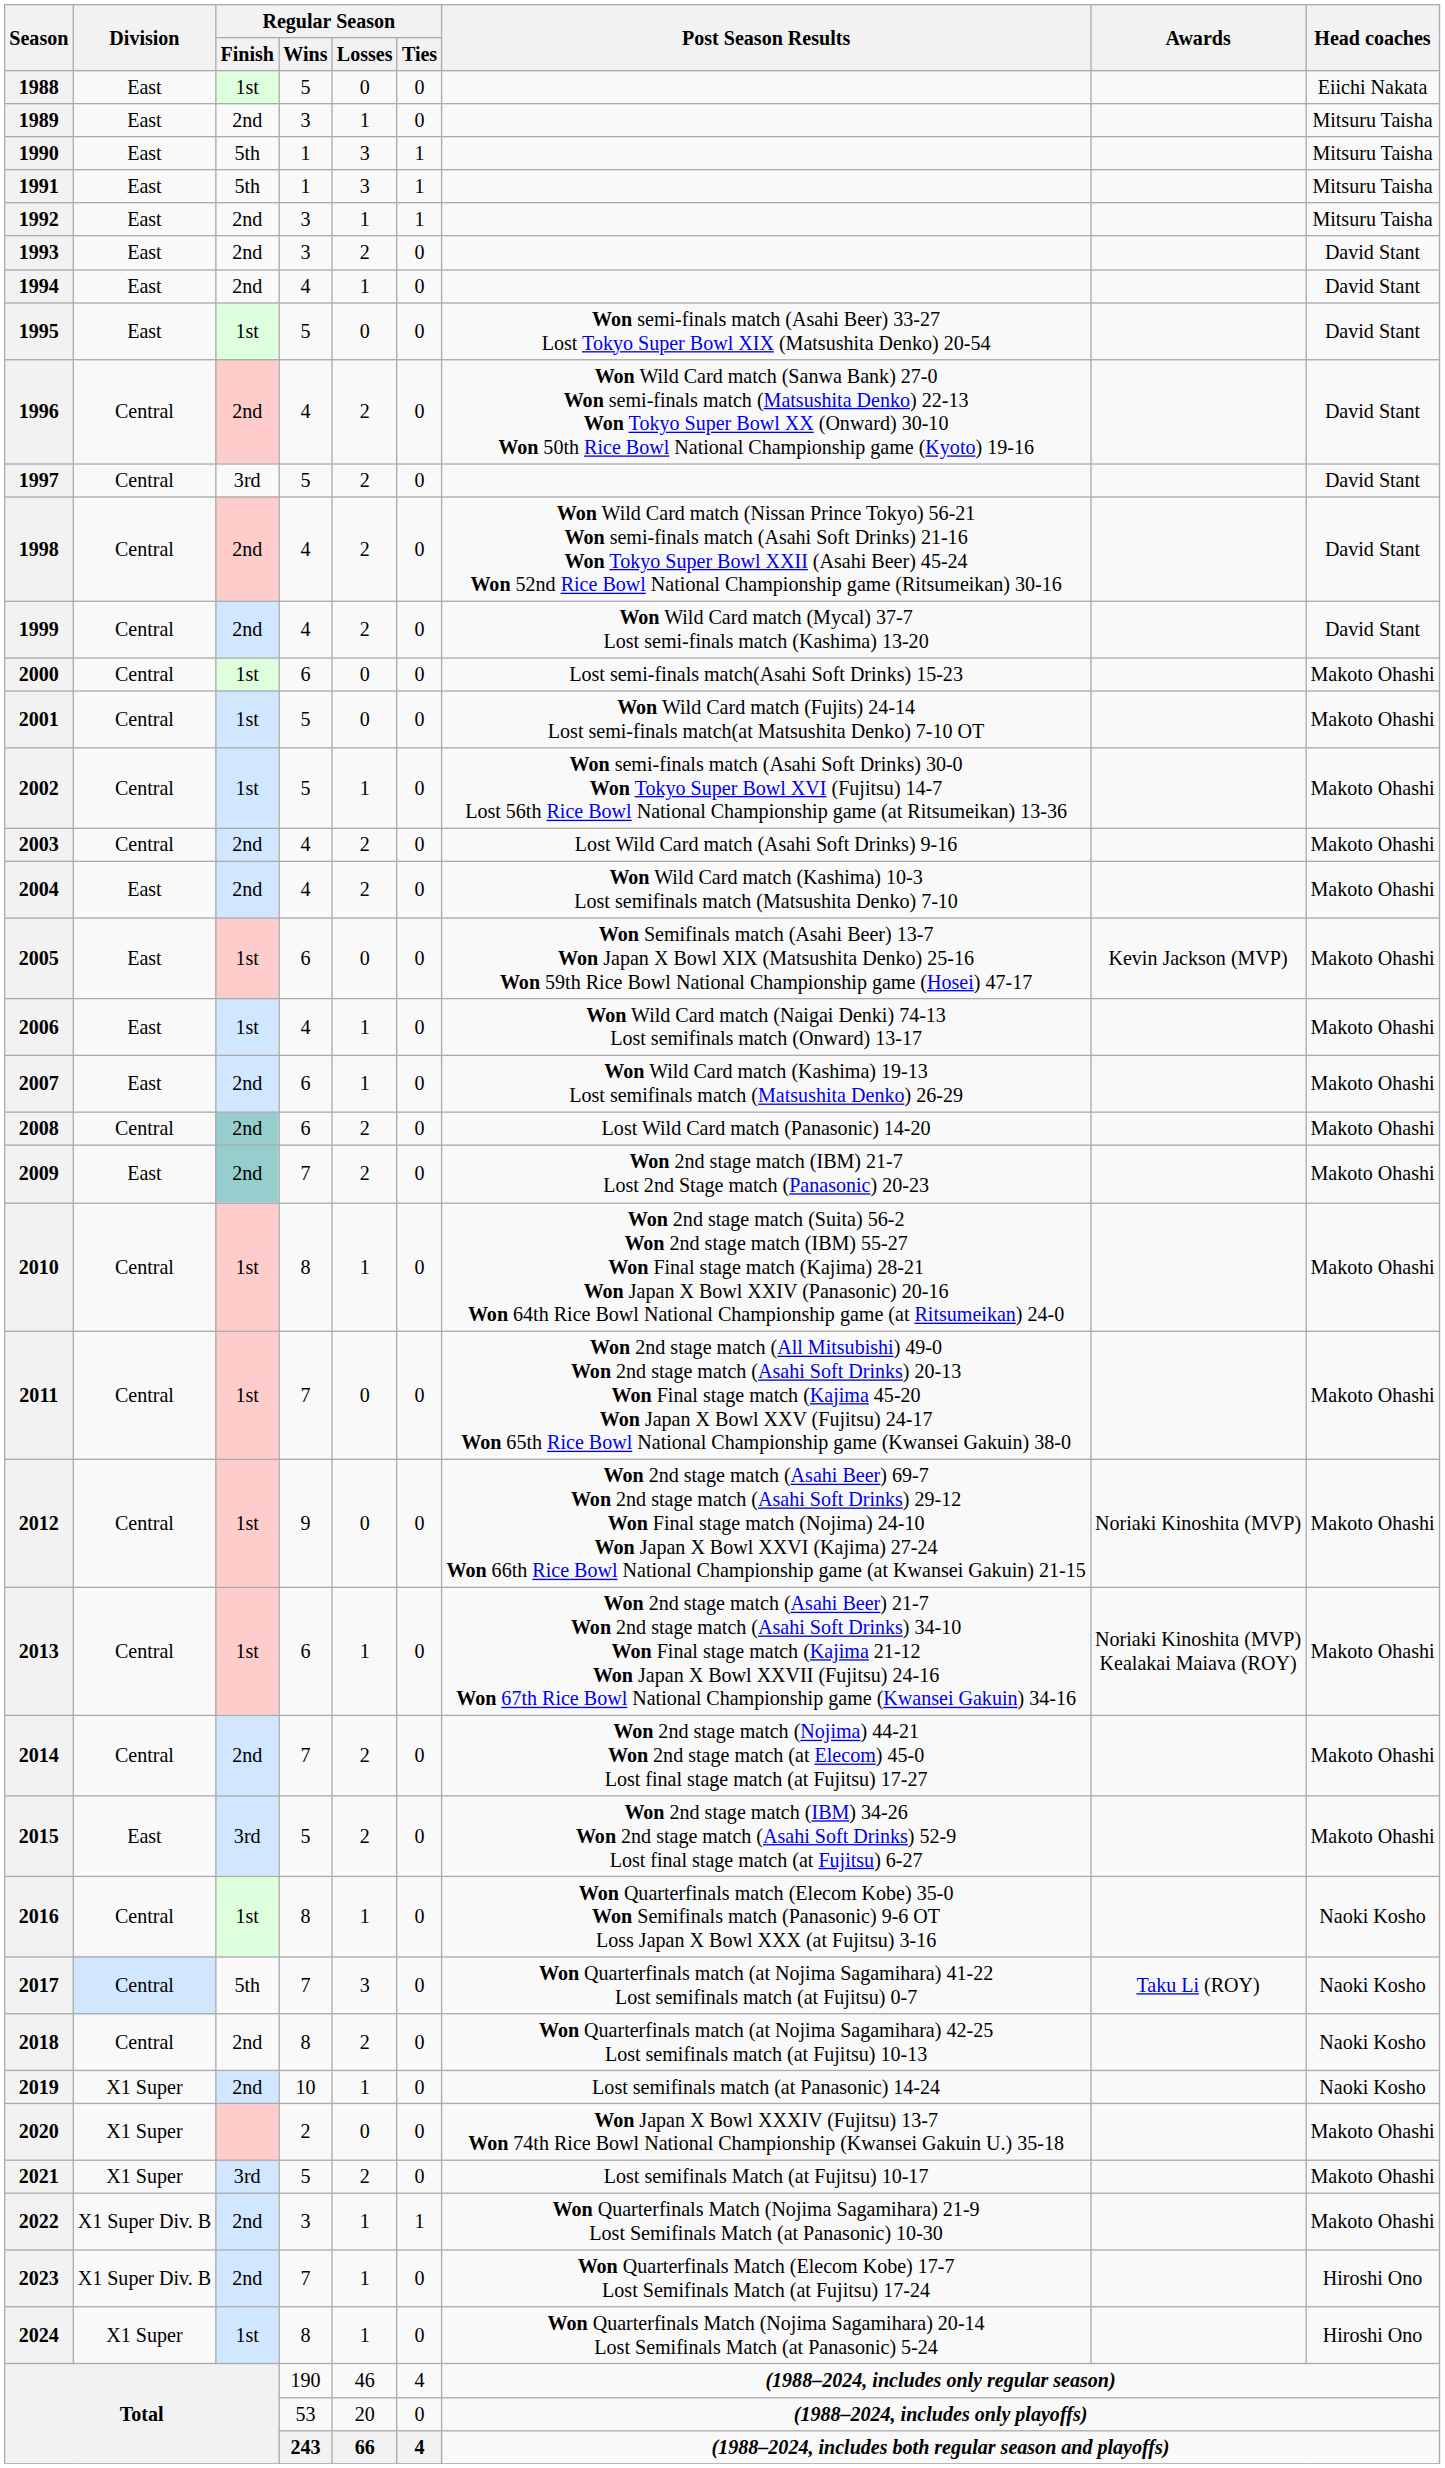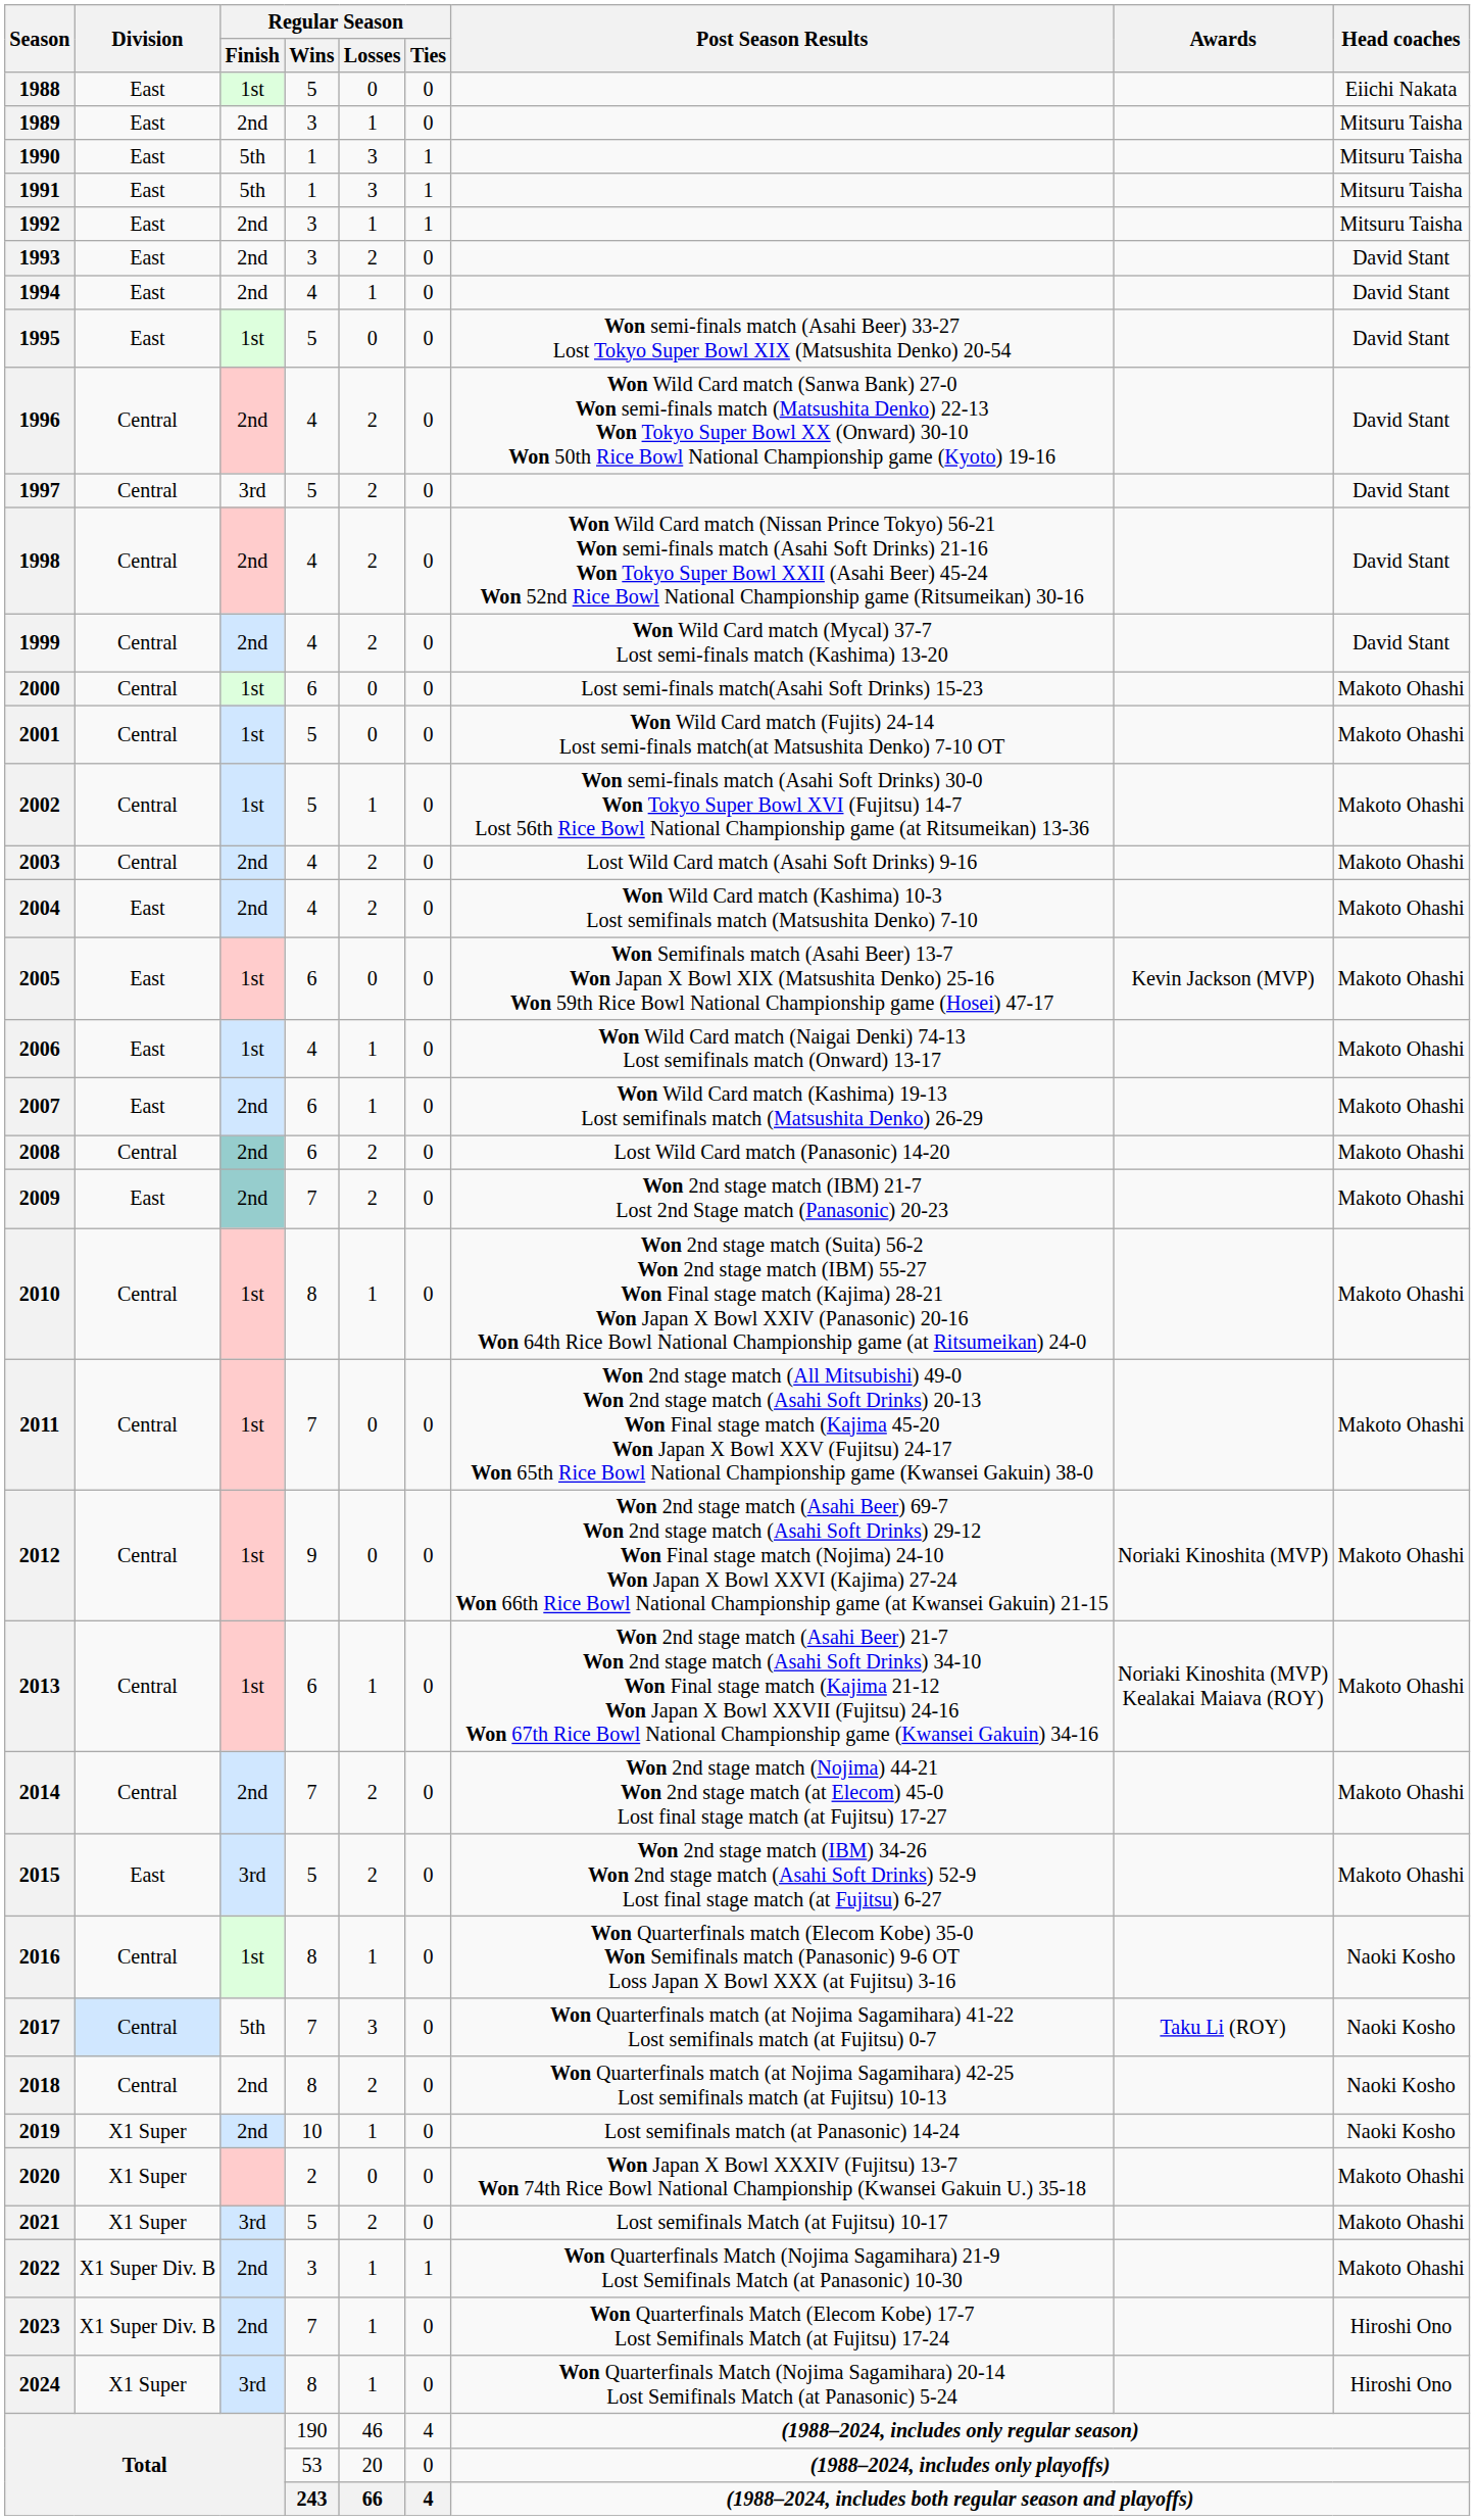2024 | Regular Season / Finish: 1st -> 3rd
